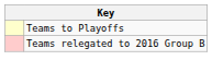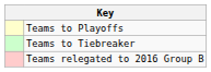+ row: Teams to Tiebreaker
